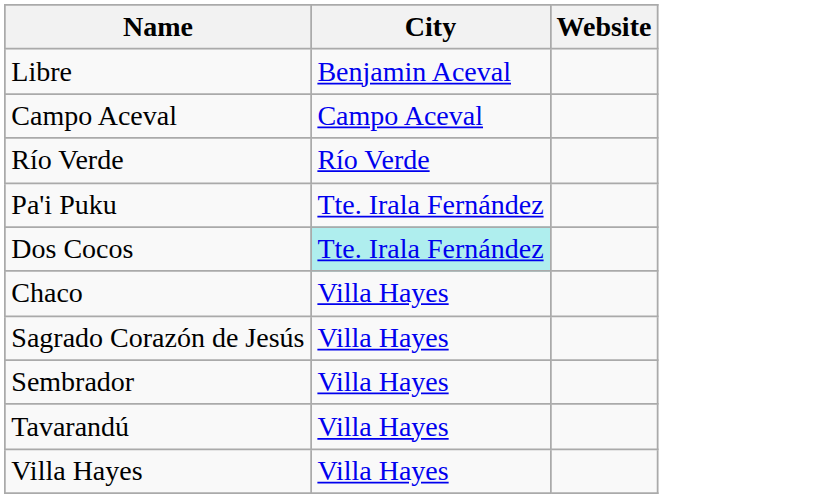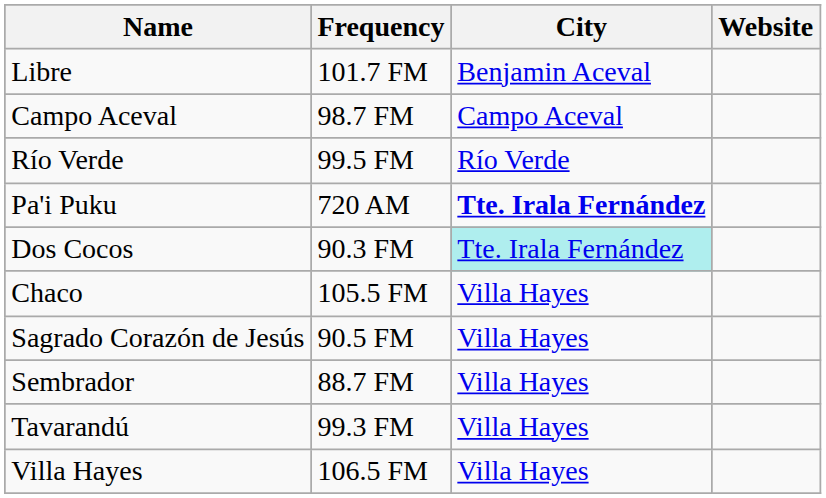+ column: Frequency | 101.7 FM | 98.7 FM | 99.5 FM | 720 AM | 90.3 FM | 105.5 FM | 90.5 FM | 88.7 FM | 99.3 FM | 106.5 FM
Pa'i Puku | City: normal -> bold
